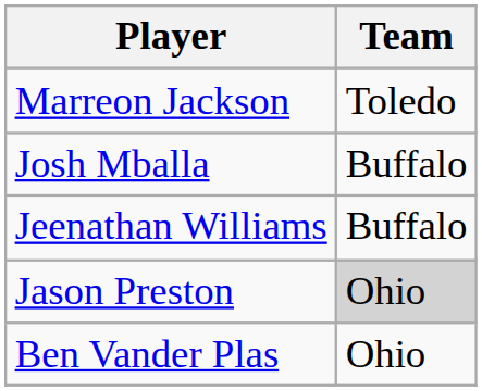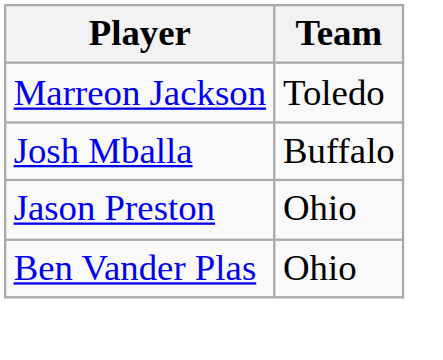- row: Jeenathan Williams | Buffalo
Jason Preston | Team: lightgrey background -> no background
